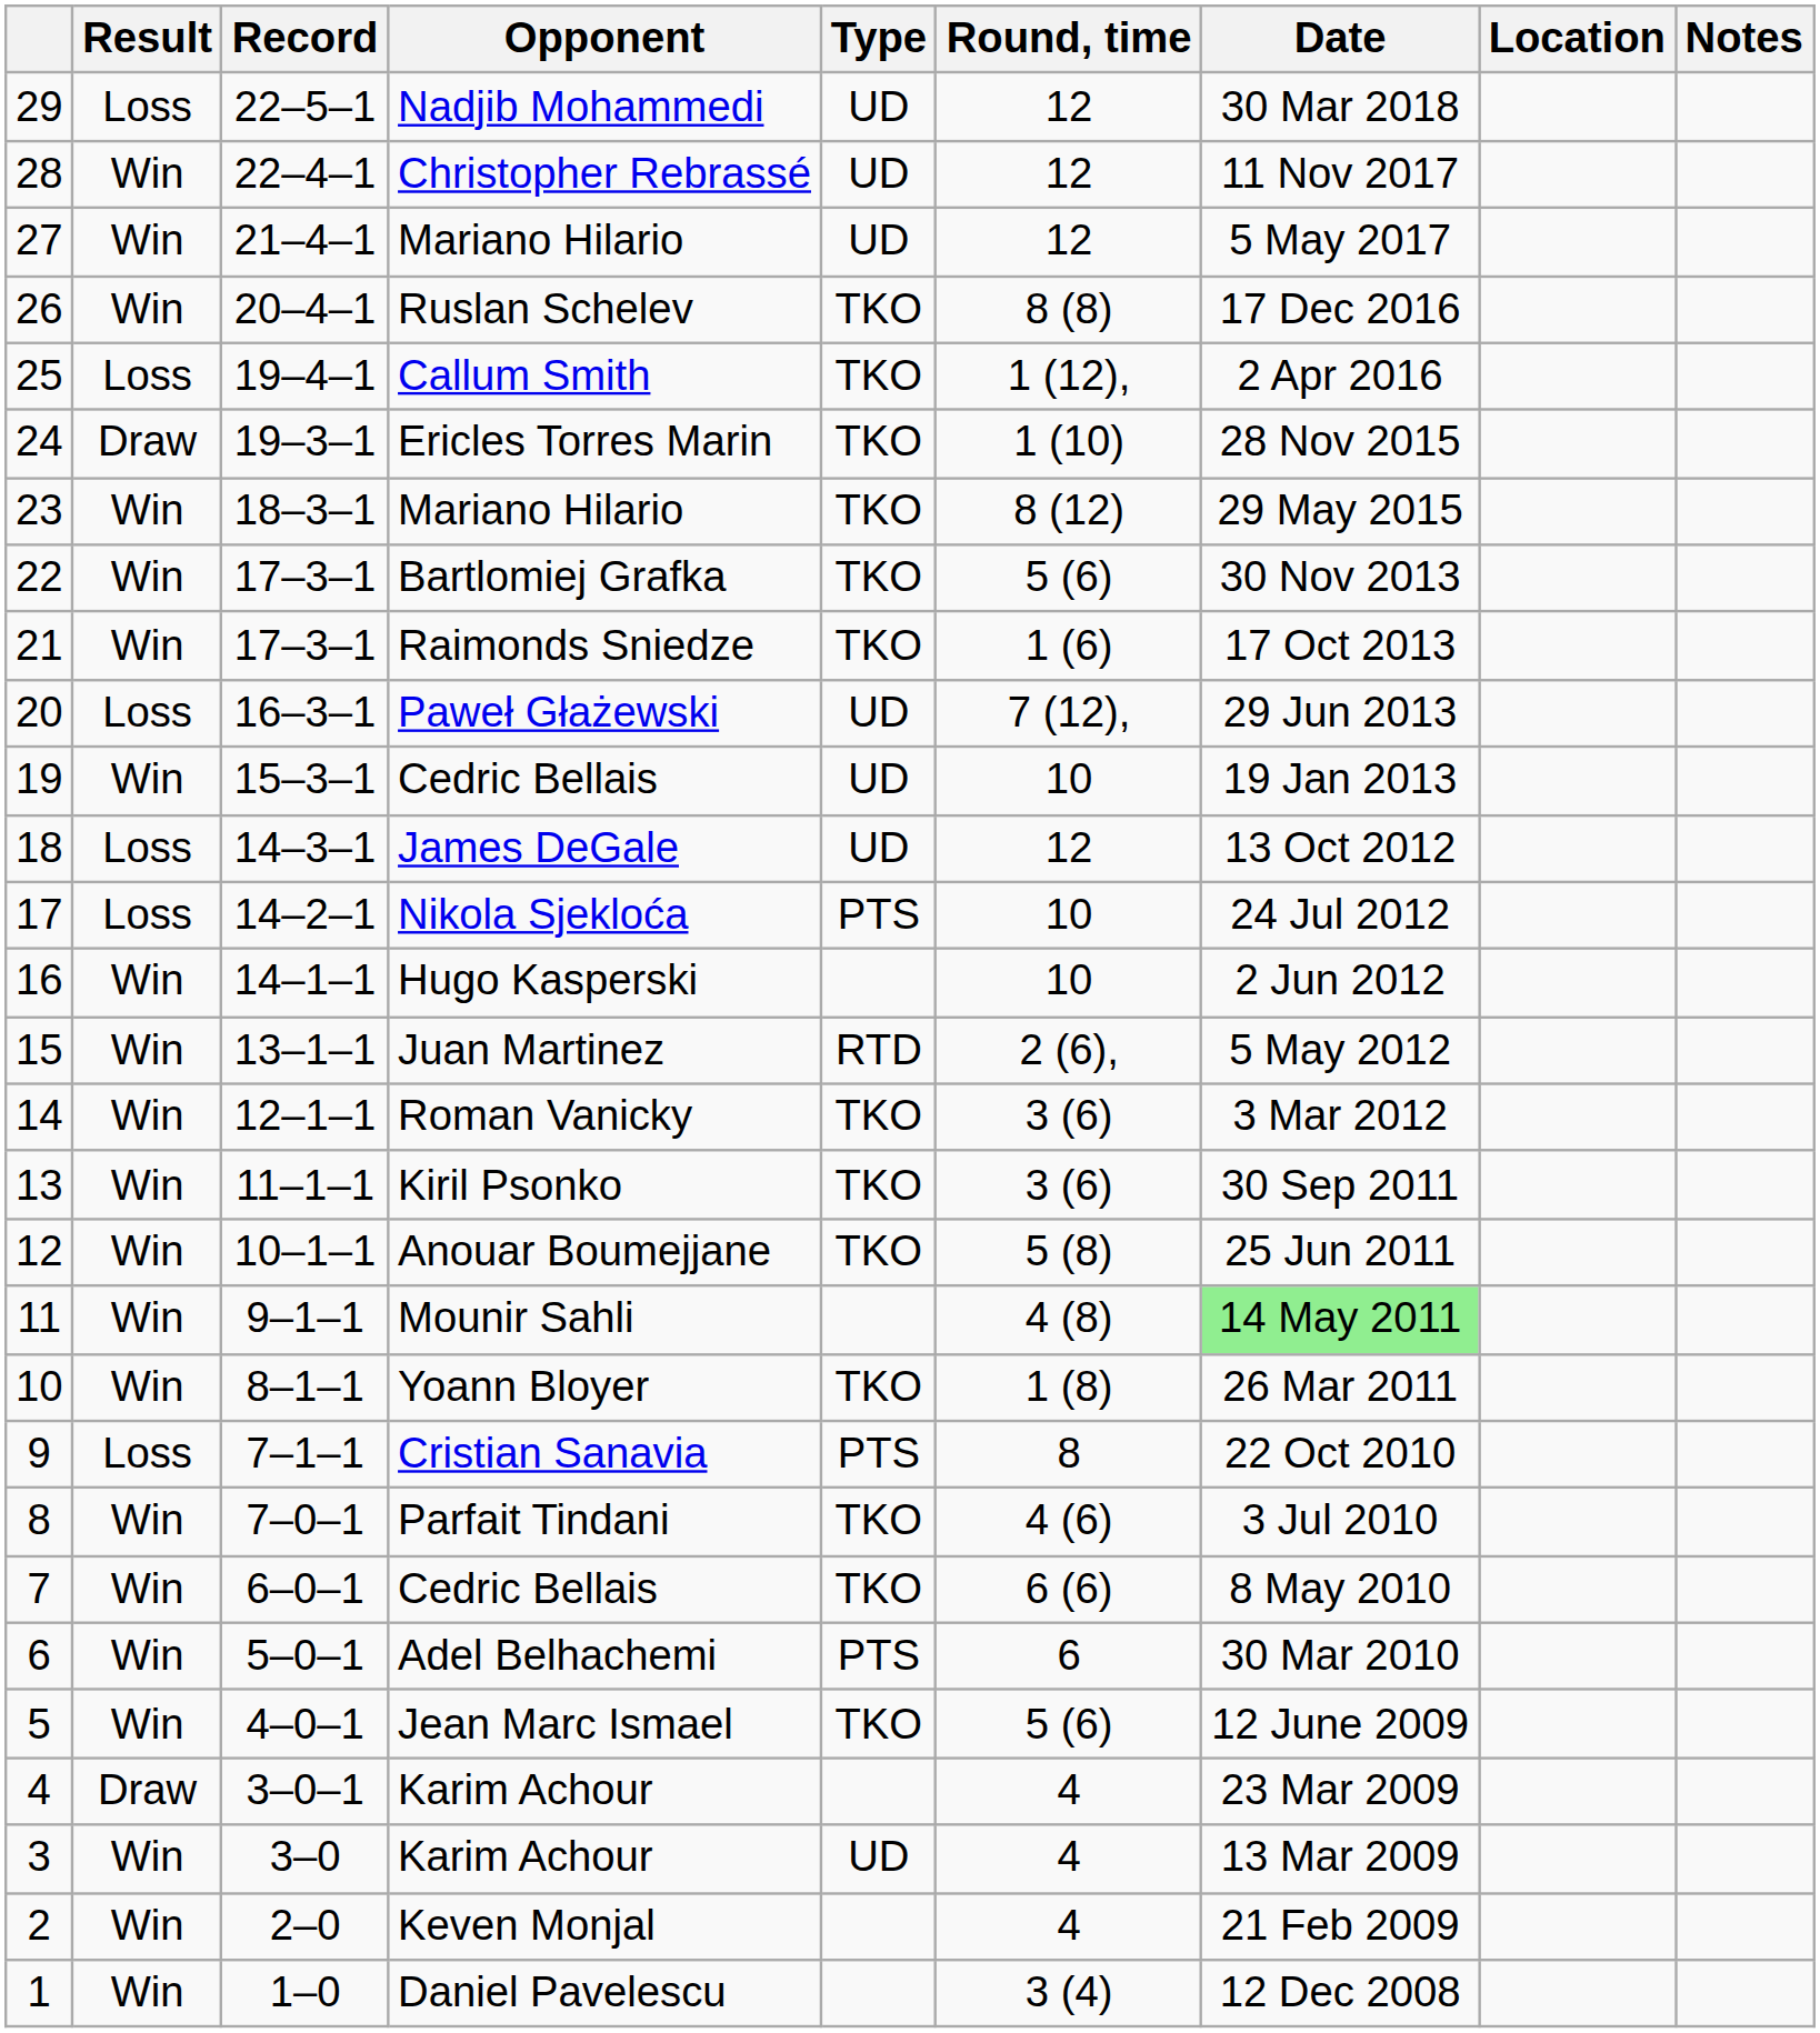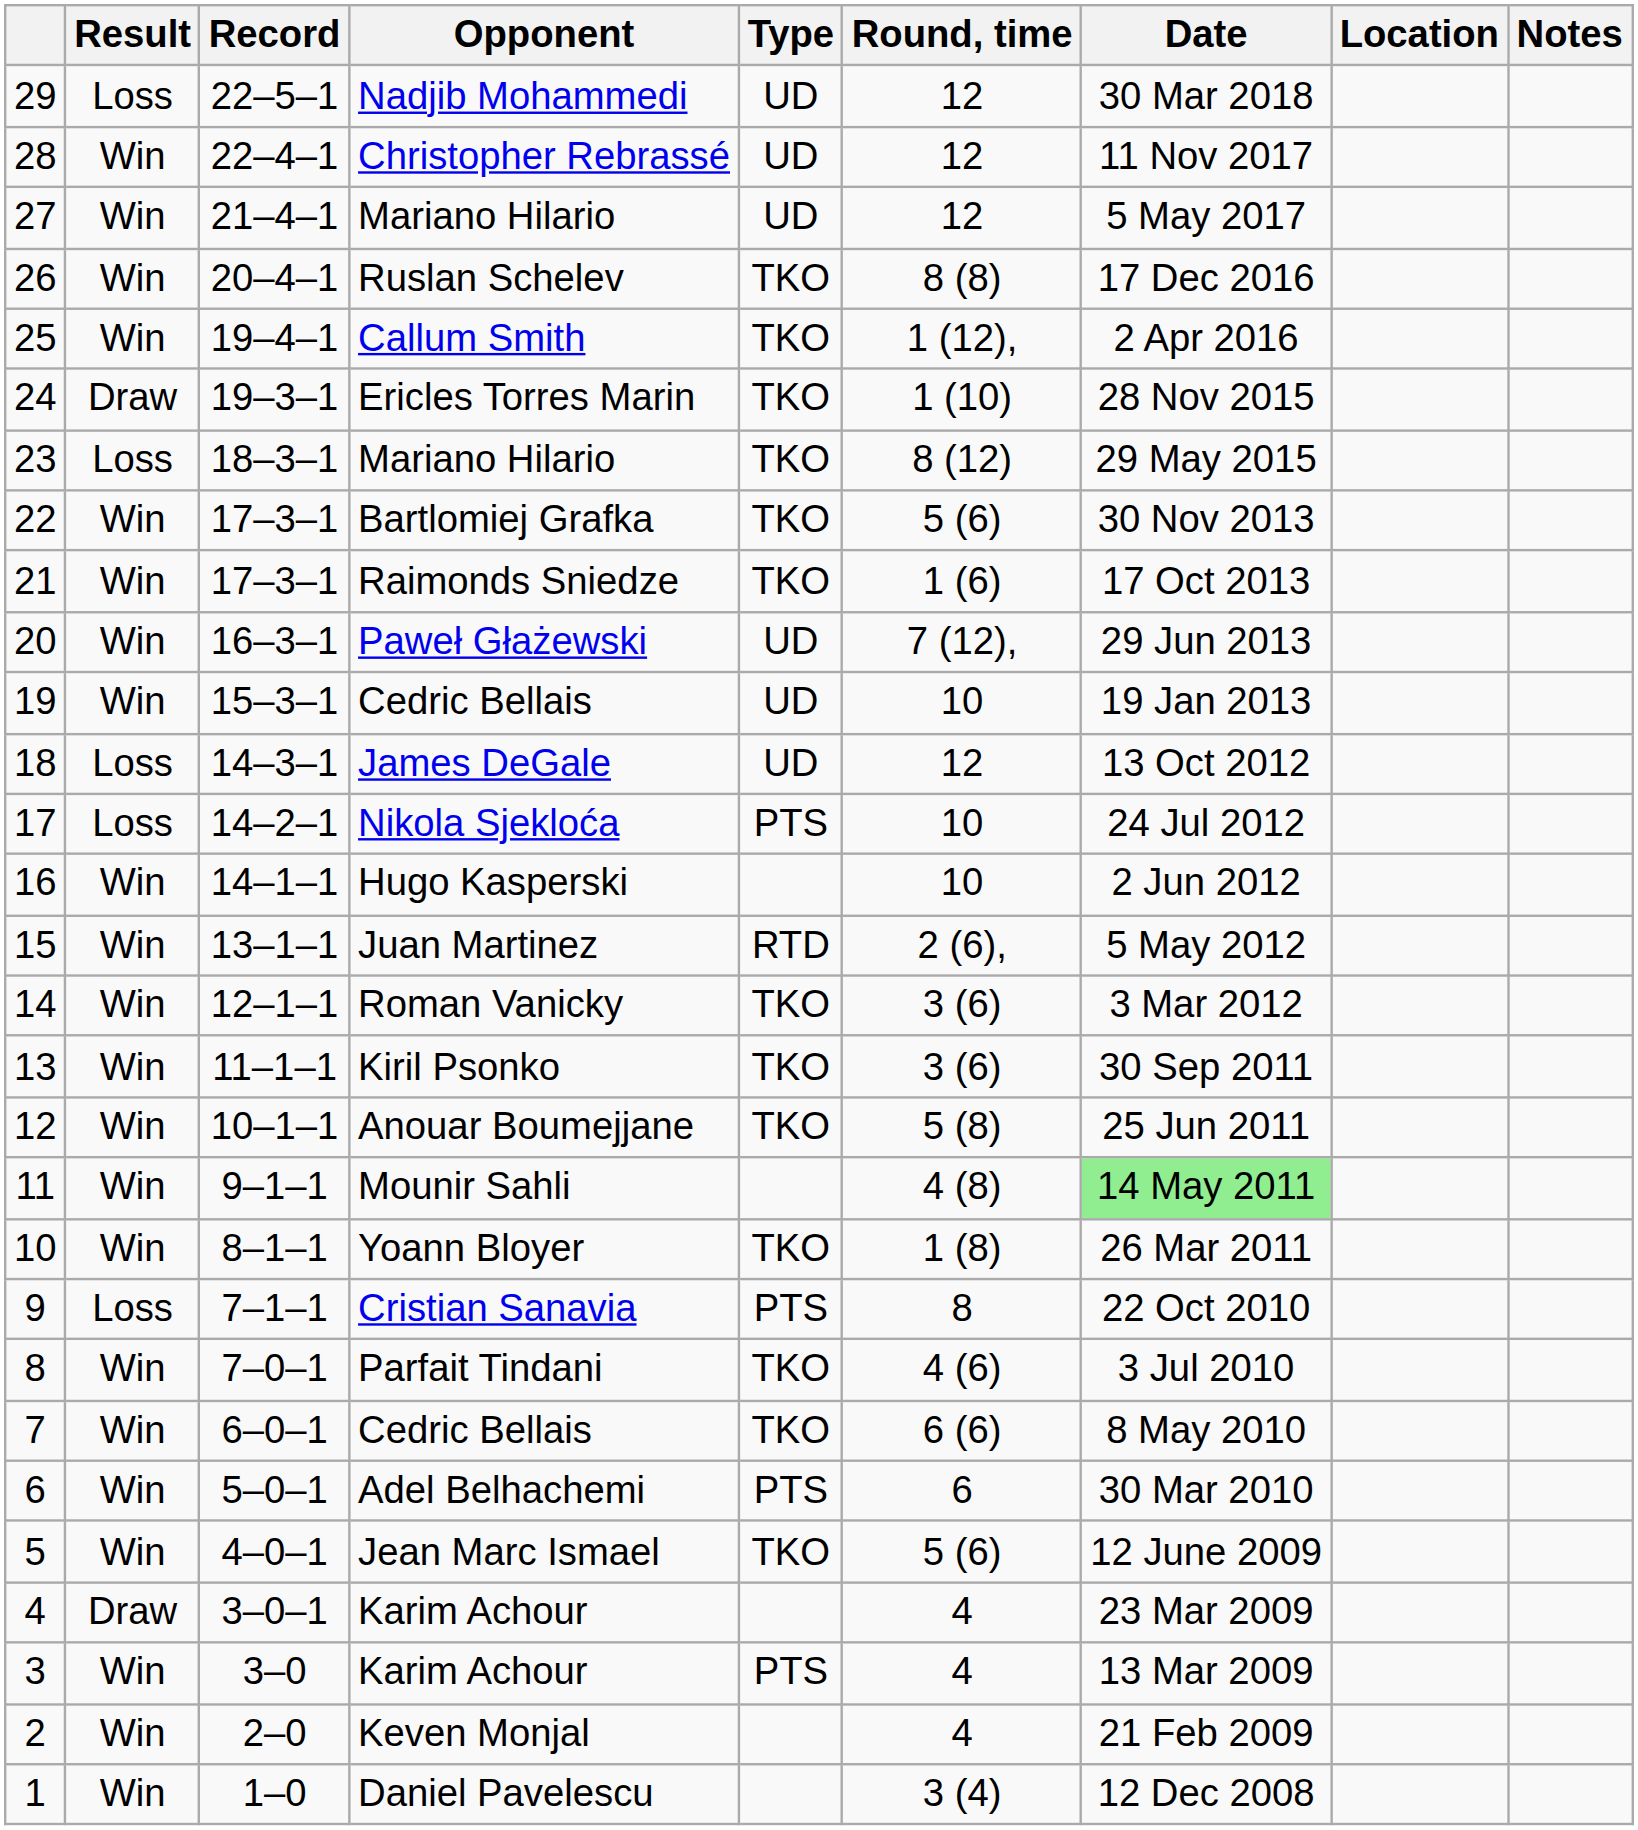25 | Result: Loss -> Win
23 | Result: Win -> Loss
20 | Result: Loss -> Win
3 | Type: UD -> PTS
